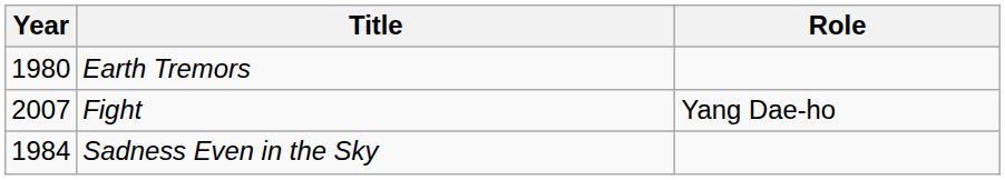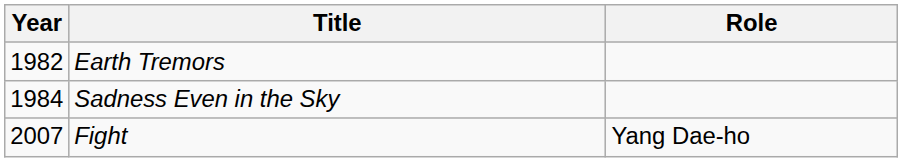Earth Tremors | Year: 1980 -> 1982
rows swapped: Sadness Even in the Sky <-> Fight
